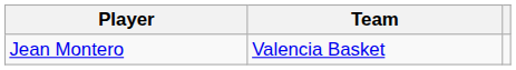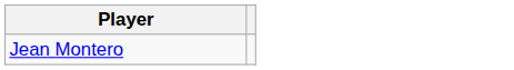- column: Team | Valencia Basket
